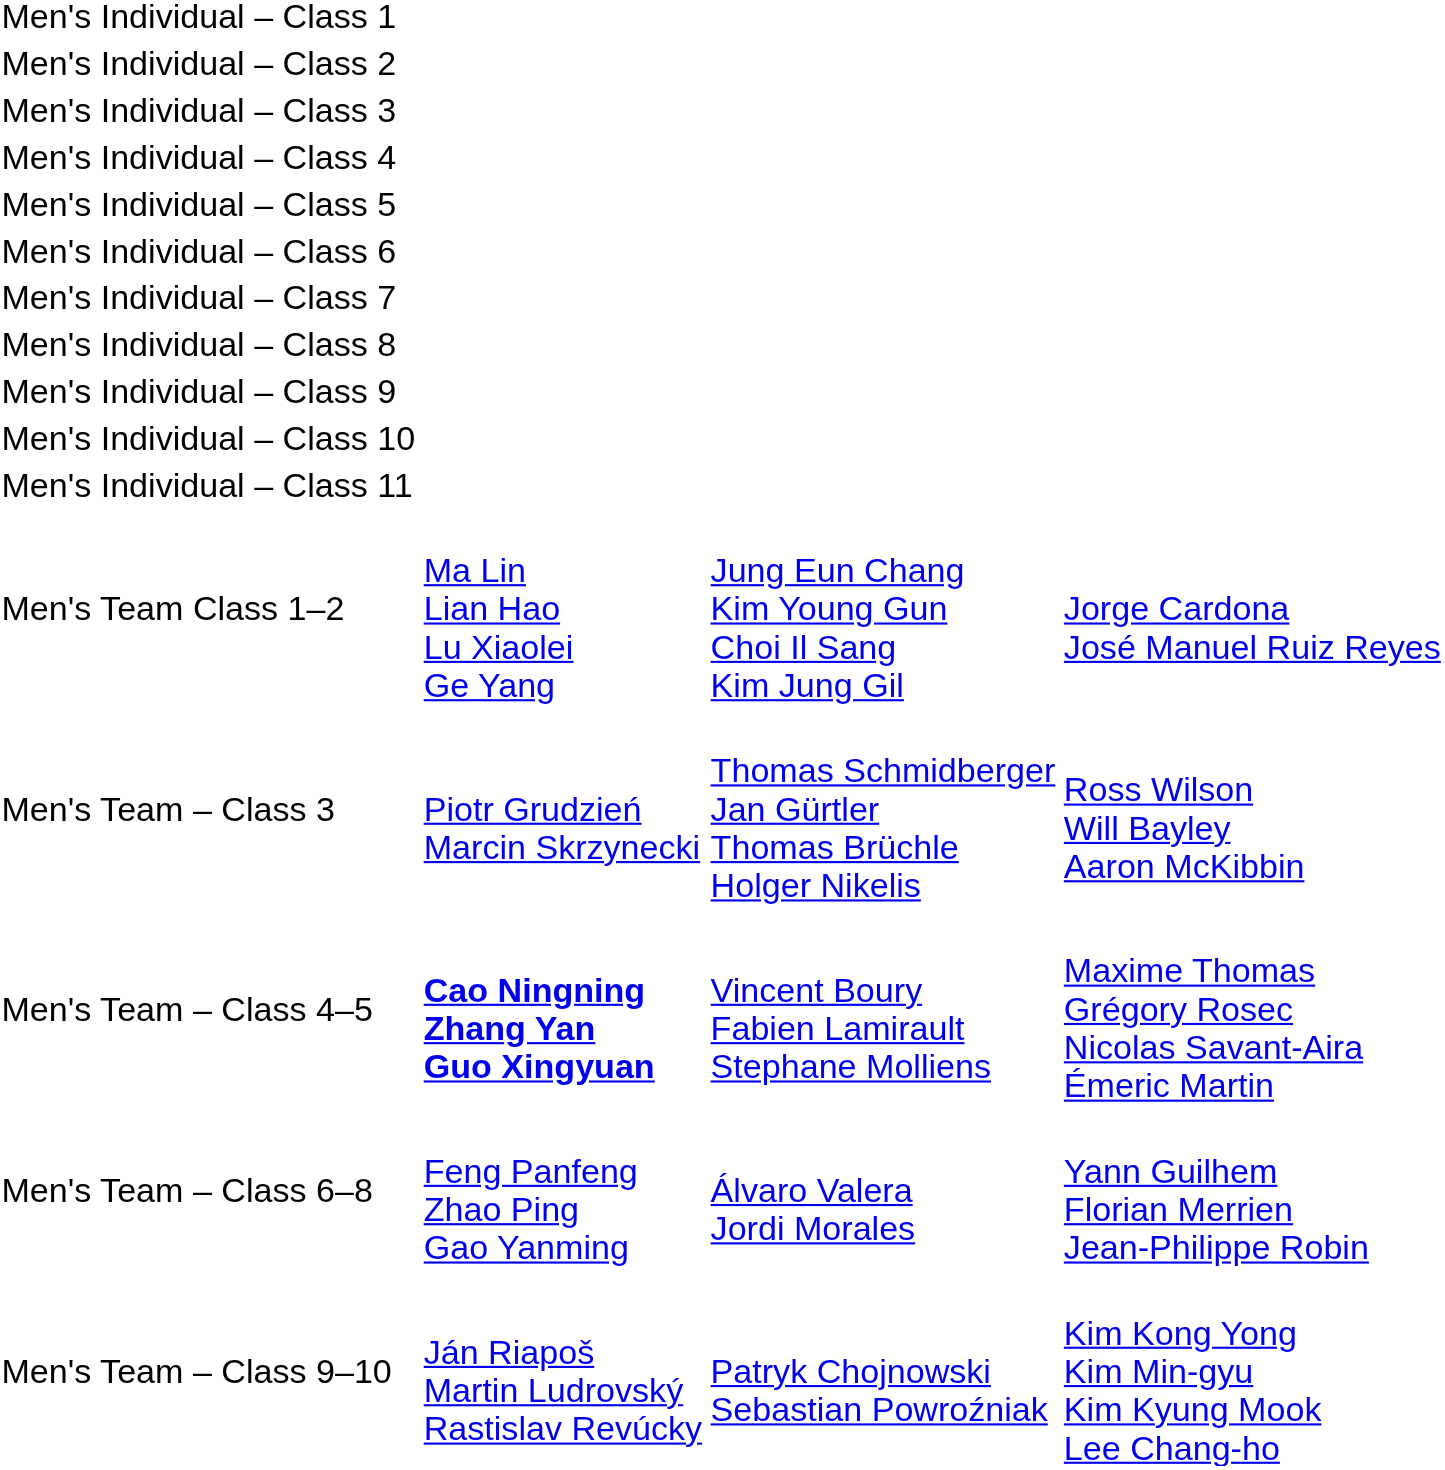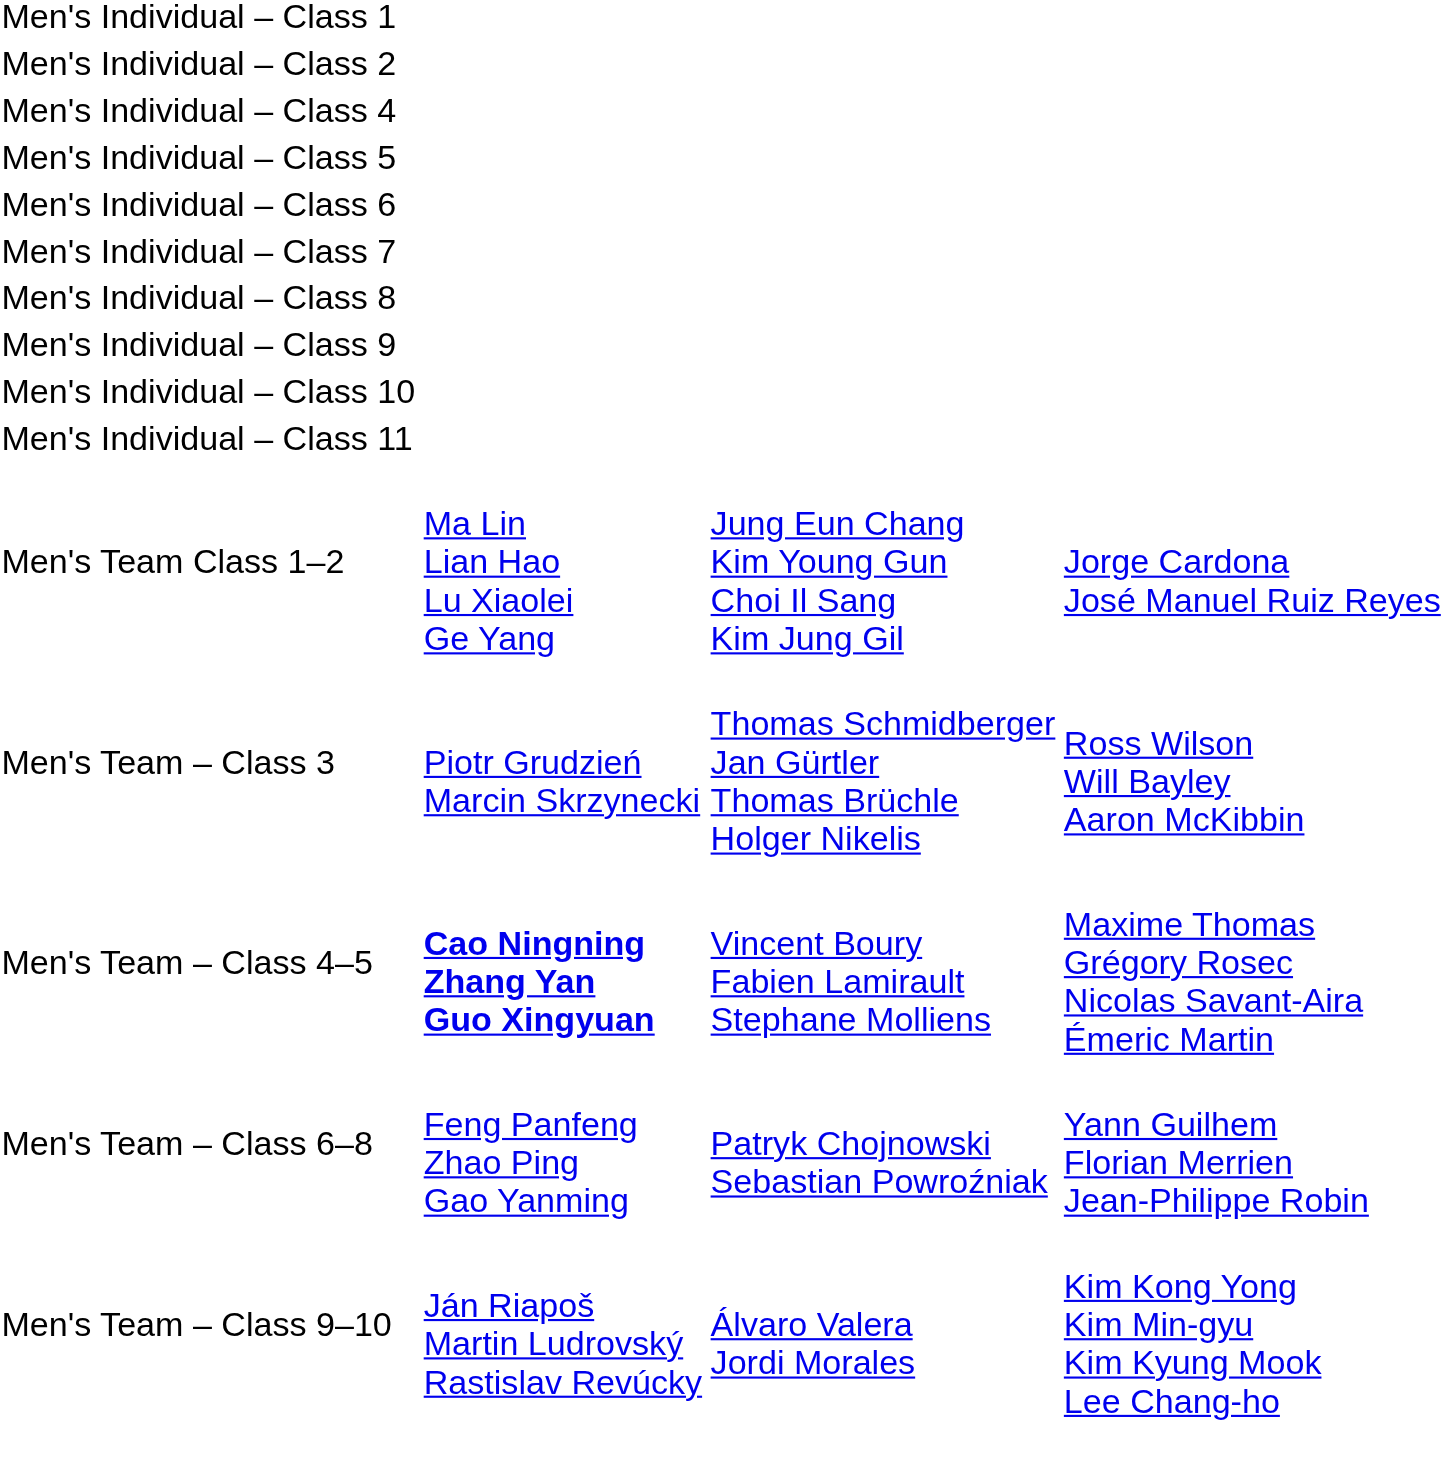- row: Men's Individual – Class 3
Men's Team – Class 6–8 | column 3: Álvaro Valera Jordi Morales -> Patryk Chojnowski Sebastian Powroźniak
Men's Team – Class 9–10 | column 3: Patryk Chojnowski Sebastian Powroźniak -> Álvaro Valera Jordi Morales
